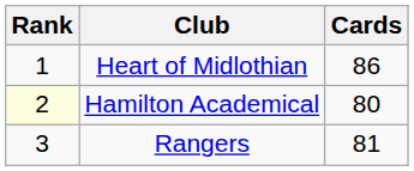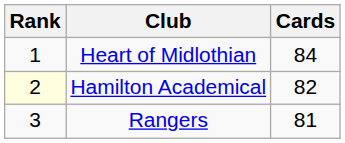Heart of Midlothian | Cards: 86 -> 84
Hamilton Academical | Cards: 80 -> 82
